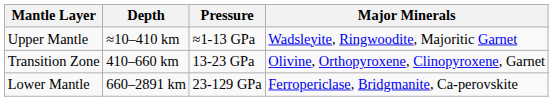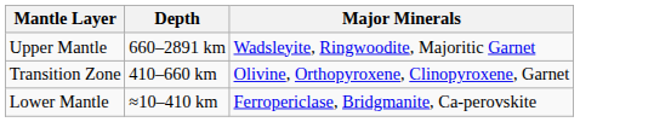- column: Pressure | ≈1-13 GPa | 13-23 GPa | 23-129 GPa
Upper Mantle | Depth: ≈10–410 km -> 660–2891 km
Lower Mantle | Depth: 660–2891 km -> ≈10–410 km
